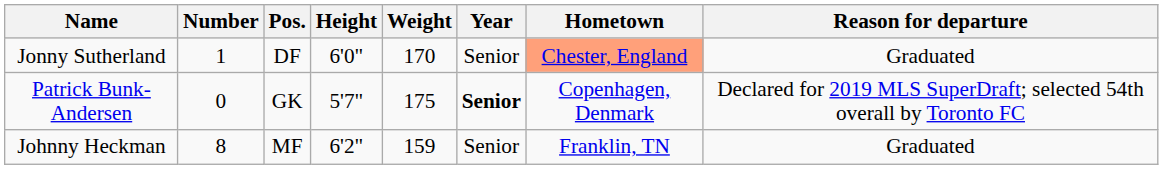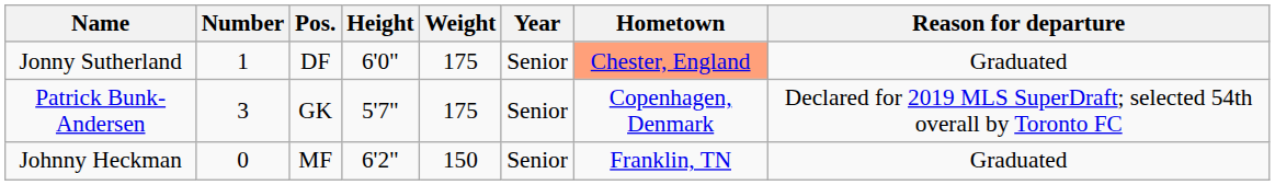Jonny Sutherland | Weight: 170 -> 175
Patrick Bunk-Andersen | Number: 0 -> 3
Patrick Bunk-Andersen | Year: bold -> normal
Johnny Heckman | Number: 8 -> 0
Johnny Heckman | Weight: 159 -> 150
